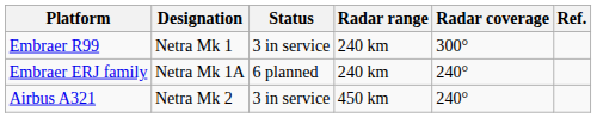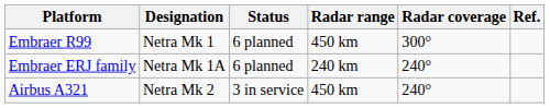Embraer R99 | Status: 3 in service -> 6 planned
Embraer R99 | Radar range: 240 km -> 450 km
